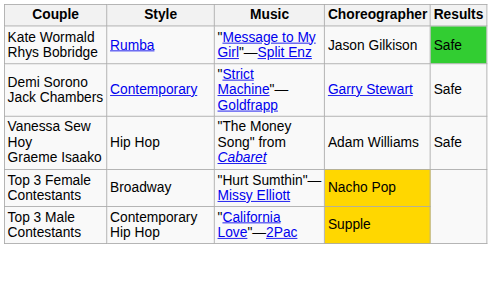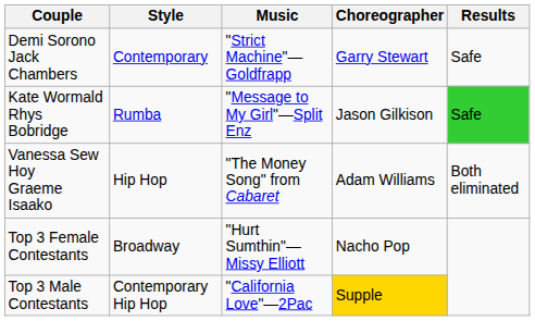rows swapped: Kate Wormald Rhys Bobridge <-> Demi Sorono Jack Chambers
Vanessa Sew Hoy Graeme Isaako | Results: Safe -> Both eliminated
Top 3 Female Contestants | Choreographer: gold background -> no background
